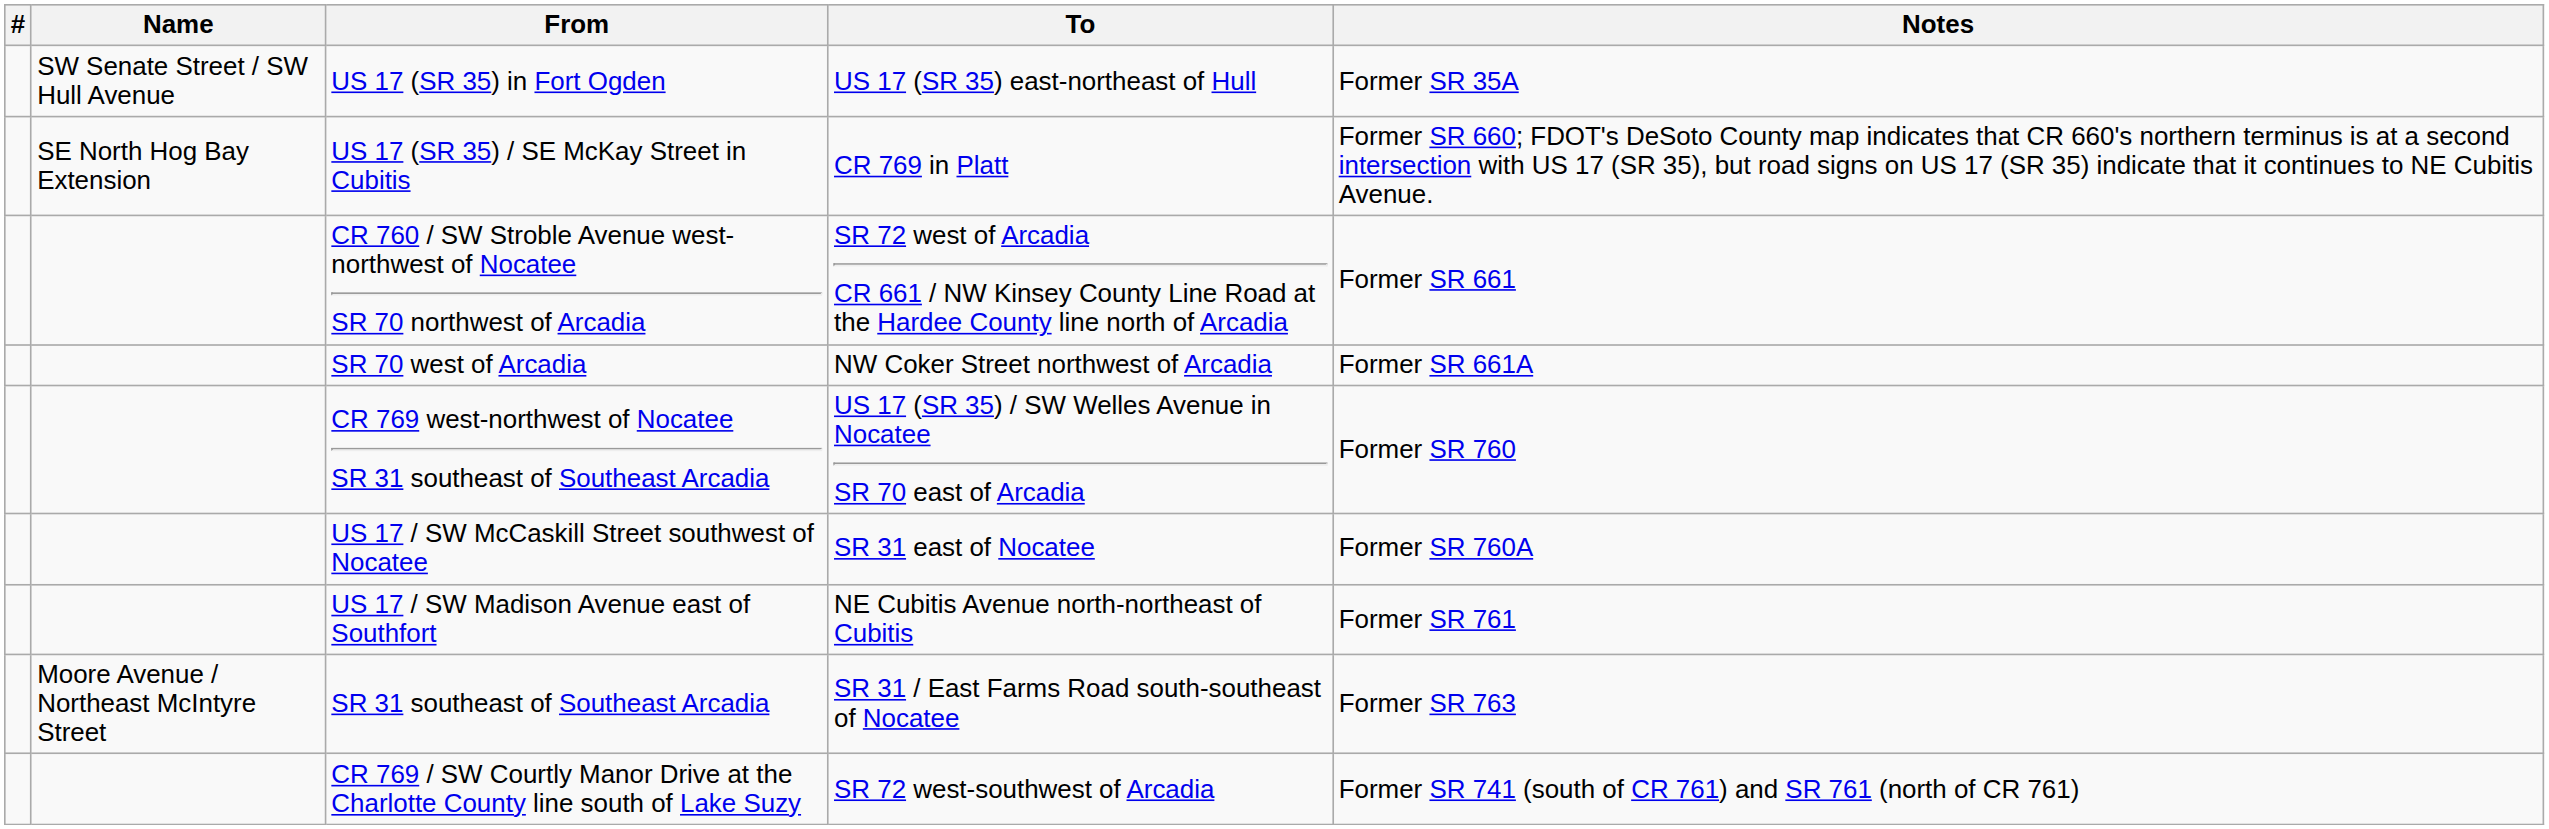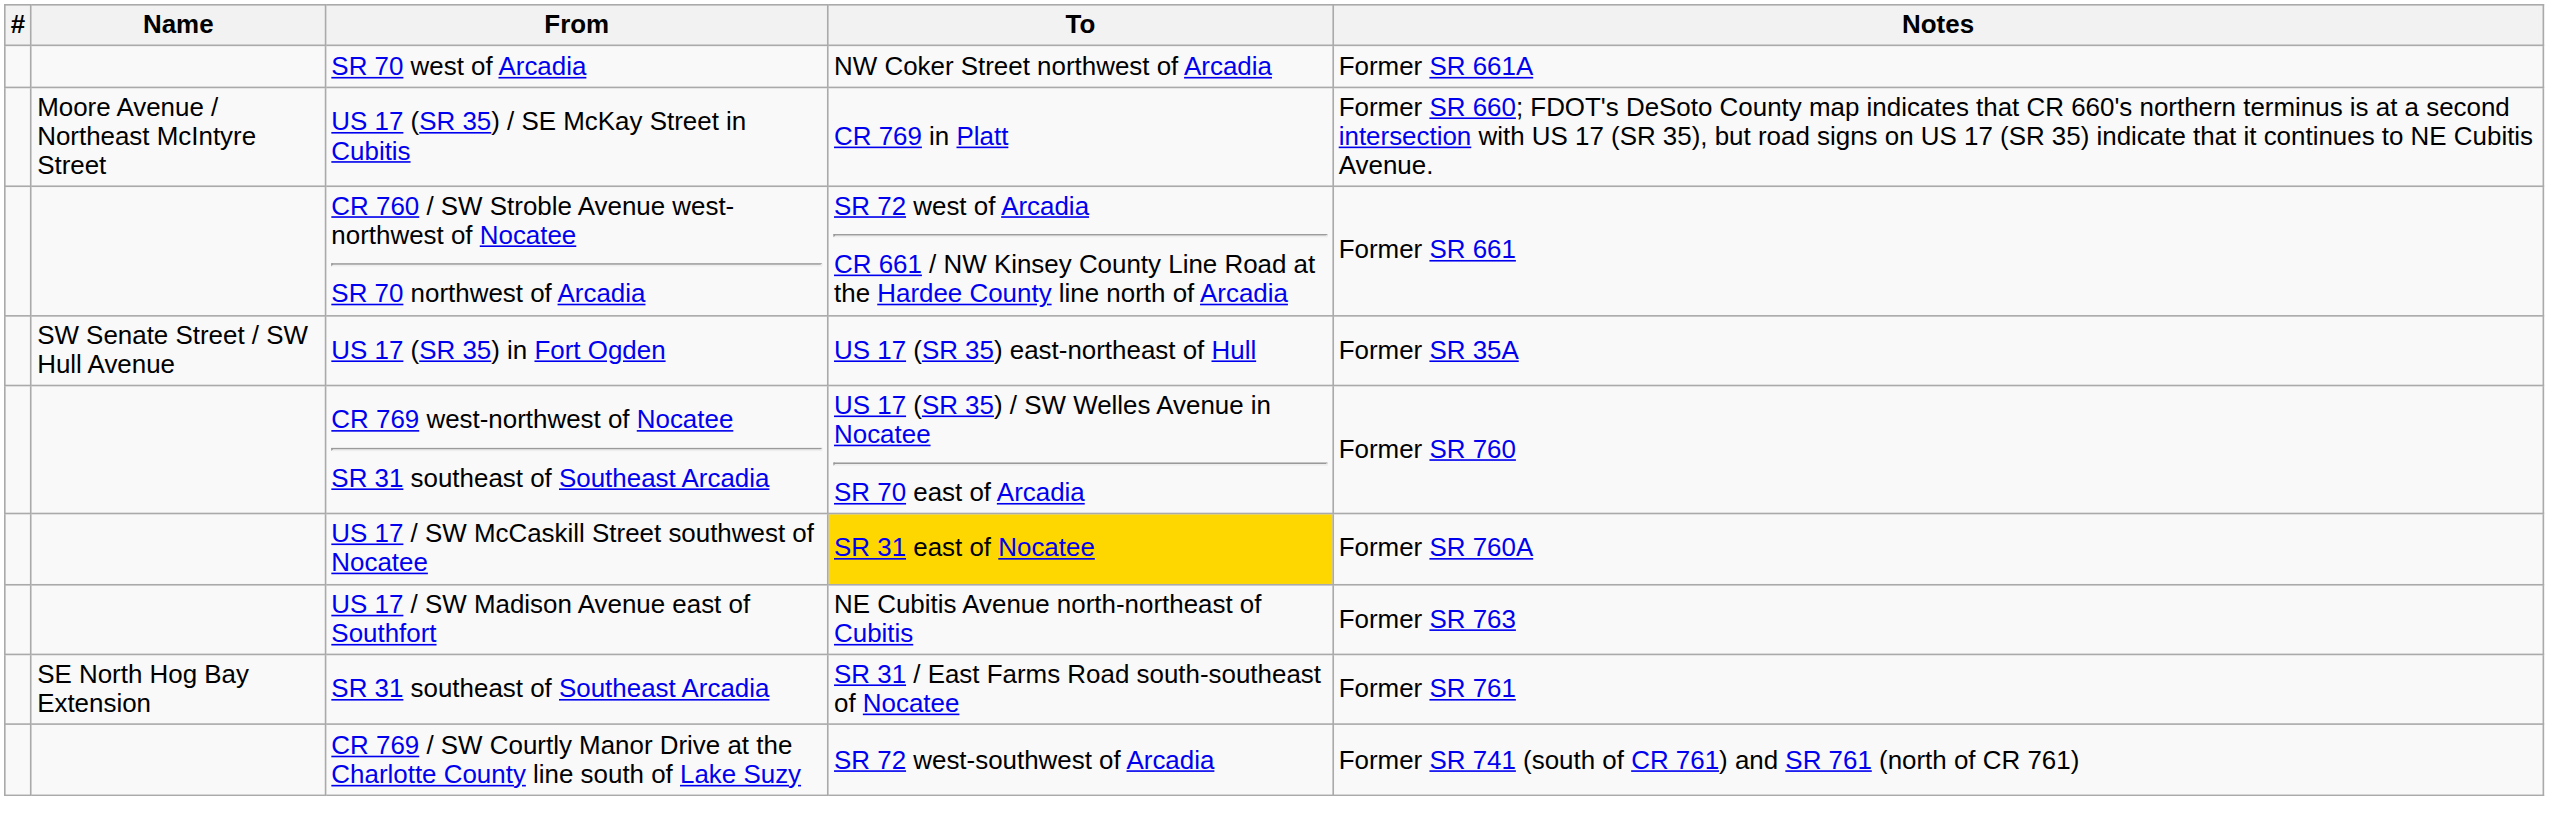rows swapped: US 17 (SR 35) in Fort Ogden <-> SR 70 west of Arcadia
US 17 (SR 35) / SE McKay Street in Cubitis | Name: SE North Hog Bay Extension -> Moore Avenue / Northeast McIntyre Street
US 17 / SW McCaskill Street southwest of Nocatee | To: no background -> gold background
US 17 / SW Madison Avenue east of Southfort | Notes: Former SR 761 -> Former SR 763
SR 31 southeast of Southeast Arcadia | Name: Moore Avenue / Northeast McIntyre Street -> SE North Hog Bay Extension
SR 31 southeast of Southeast Arcadia | Notes: Former SR 763 -> Former SR 761
